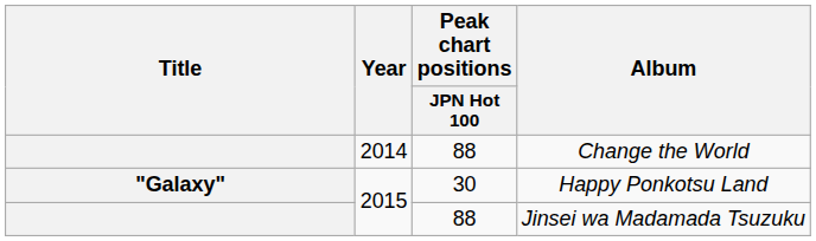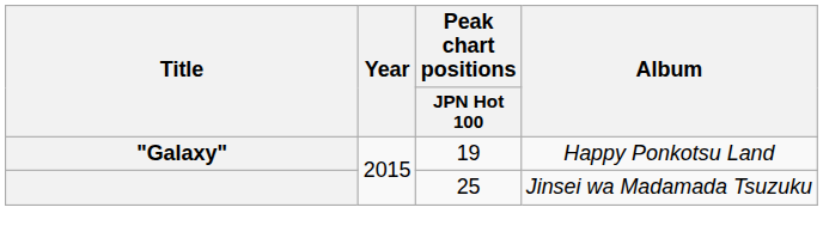- row: 2014 | 88 | Change the World
Happy Ponkotsu Land | Peak chart positions / JPN Hot 100: 30 -> 19
Jinsei wa Madamada Tsuzuku | Peak chart positions / JPN Hot 100: 88 -> 25
